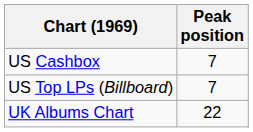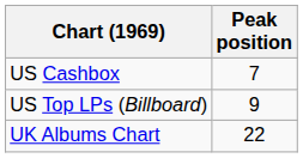US Top LPs (Billboard) | Peak position: 7 -> 9
